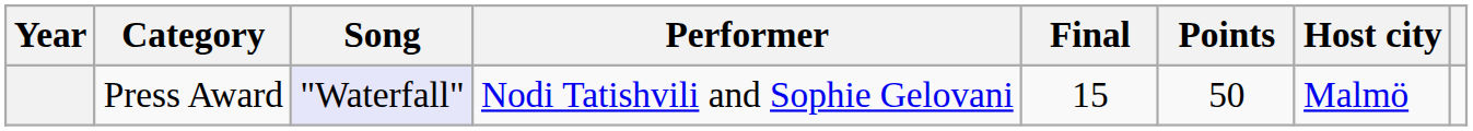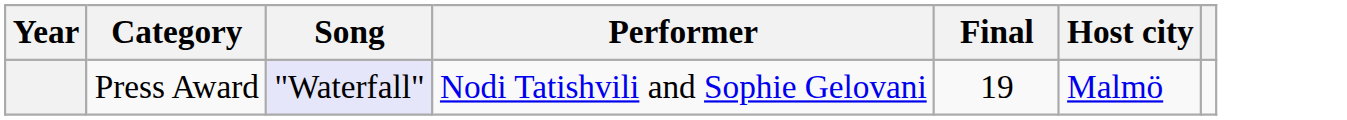- column: Points | 50
Press Award | Final: 15 -> 19
